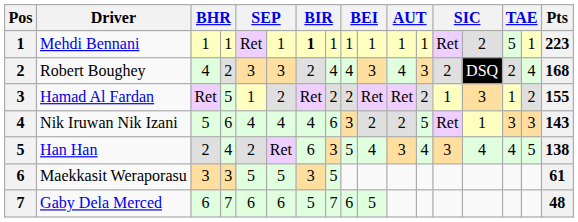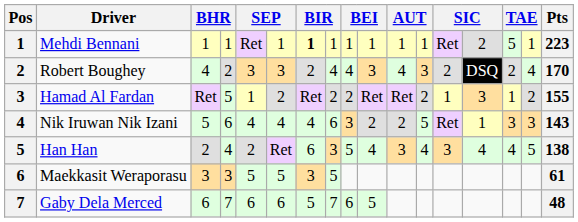Robert Boughey | Pts: 168 -> 170
